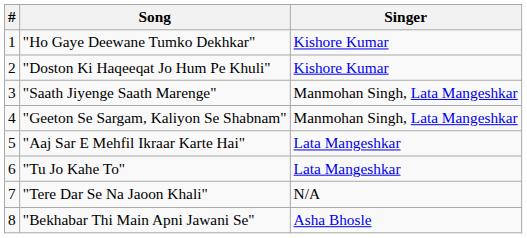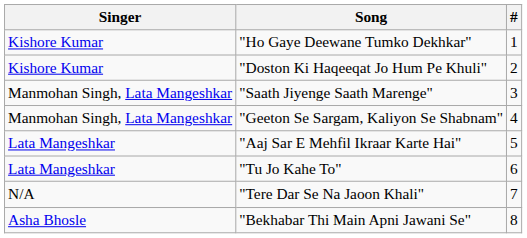columns swapped: # <-> Singer
